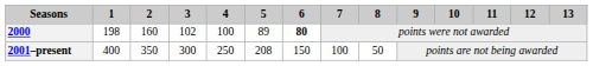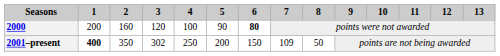2000 | 1: 198 -> 200
2000 | 3: 102 -> 120
2000 | 5: 89 -> 90
2001–present | 1: normal -> bold
2001–present | 3: 300 -> 302
2001–present | 5: 208 -> 200
2001–present | 7: 100 -> 109
